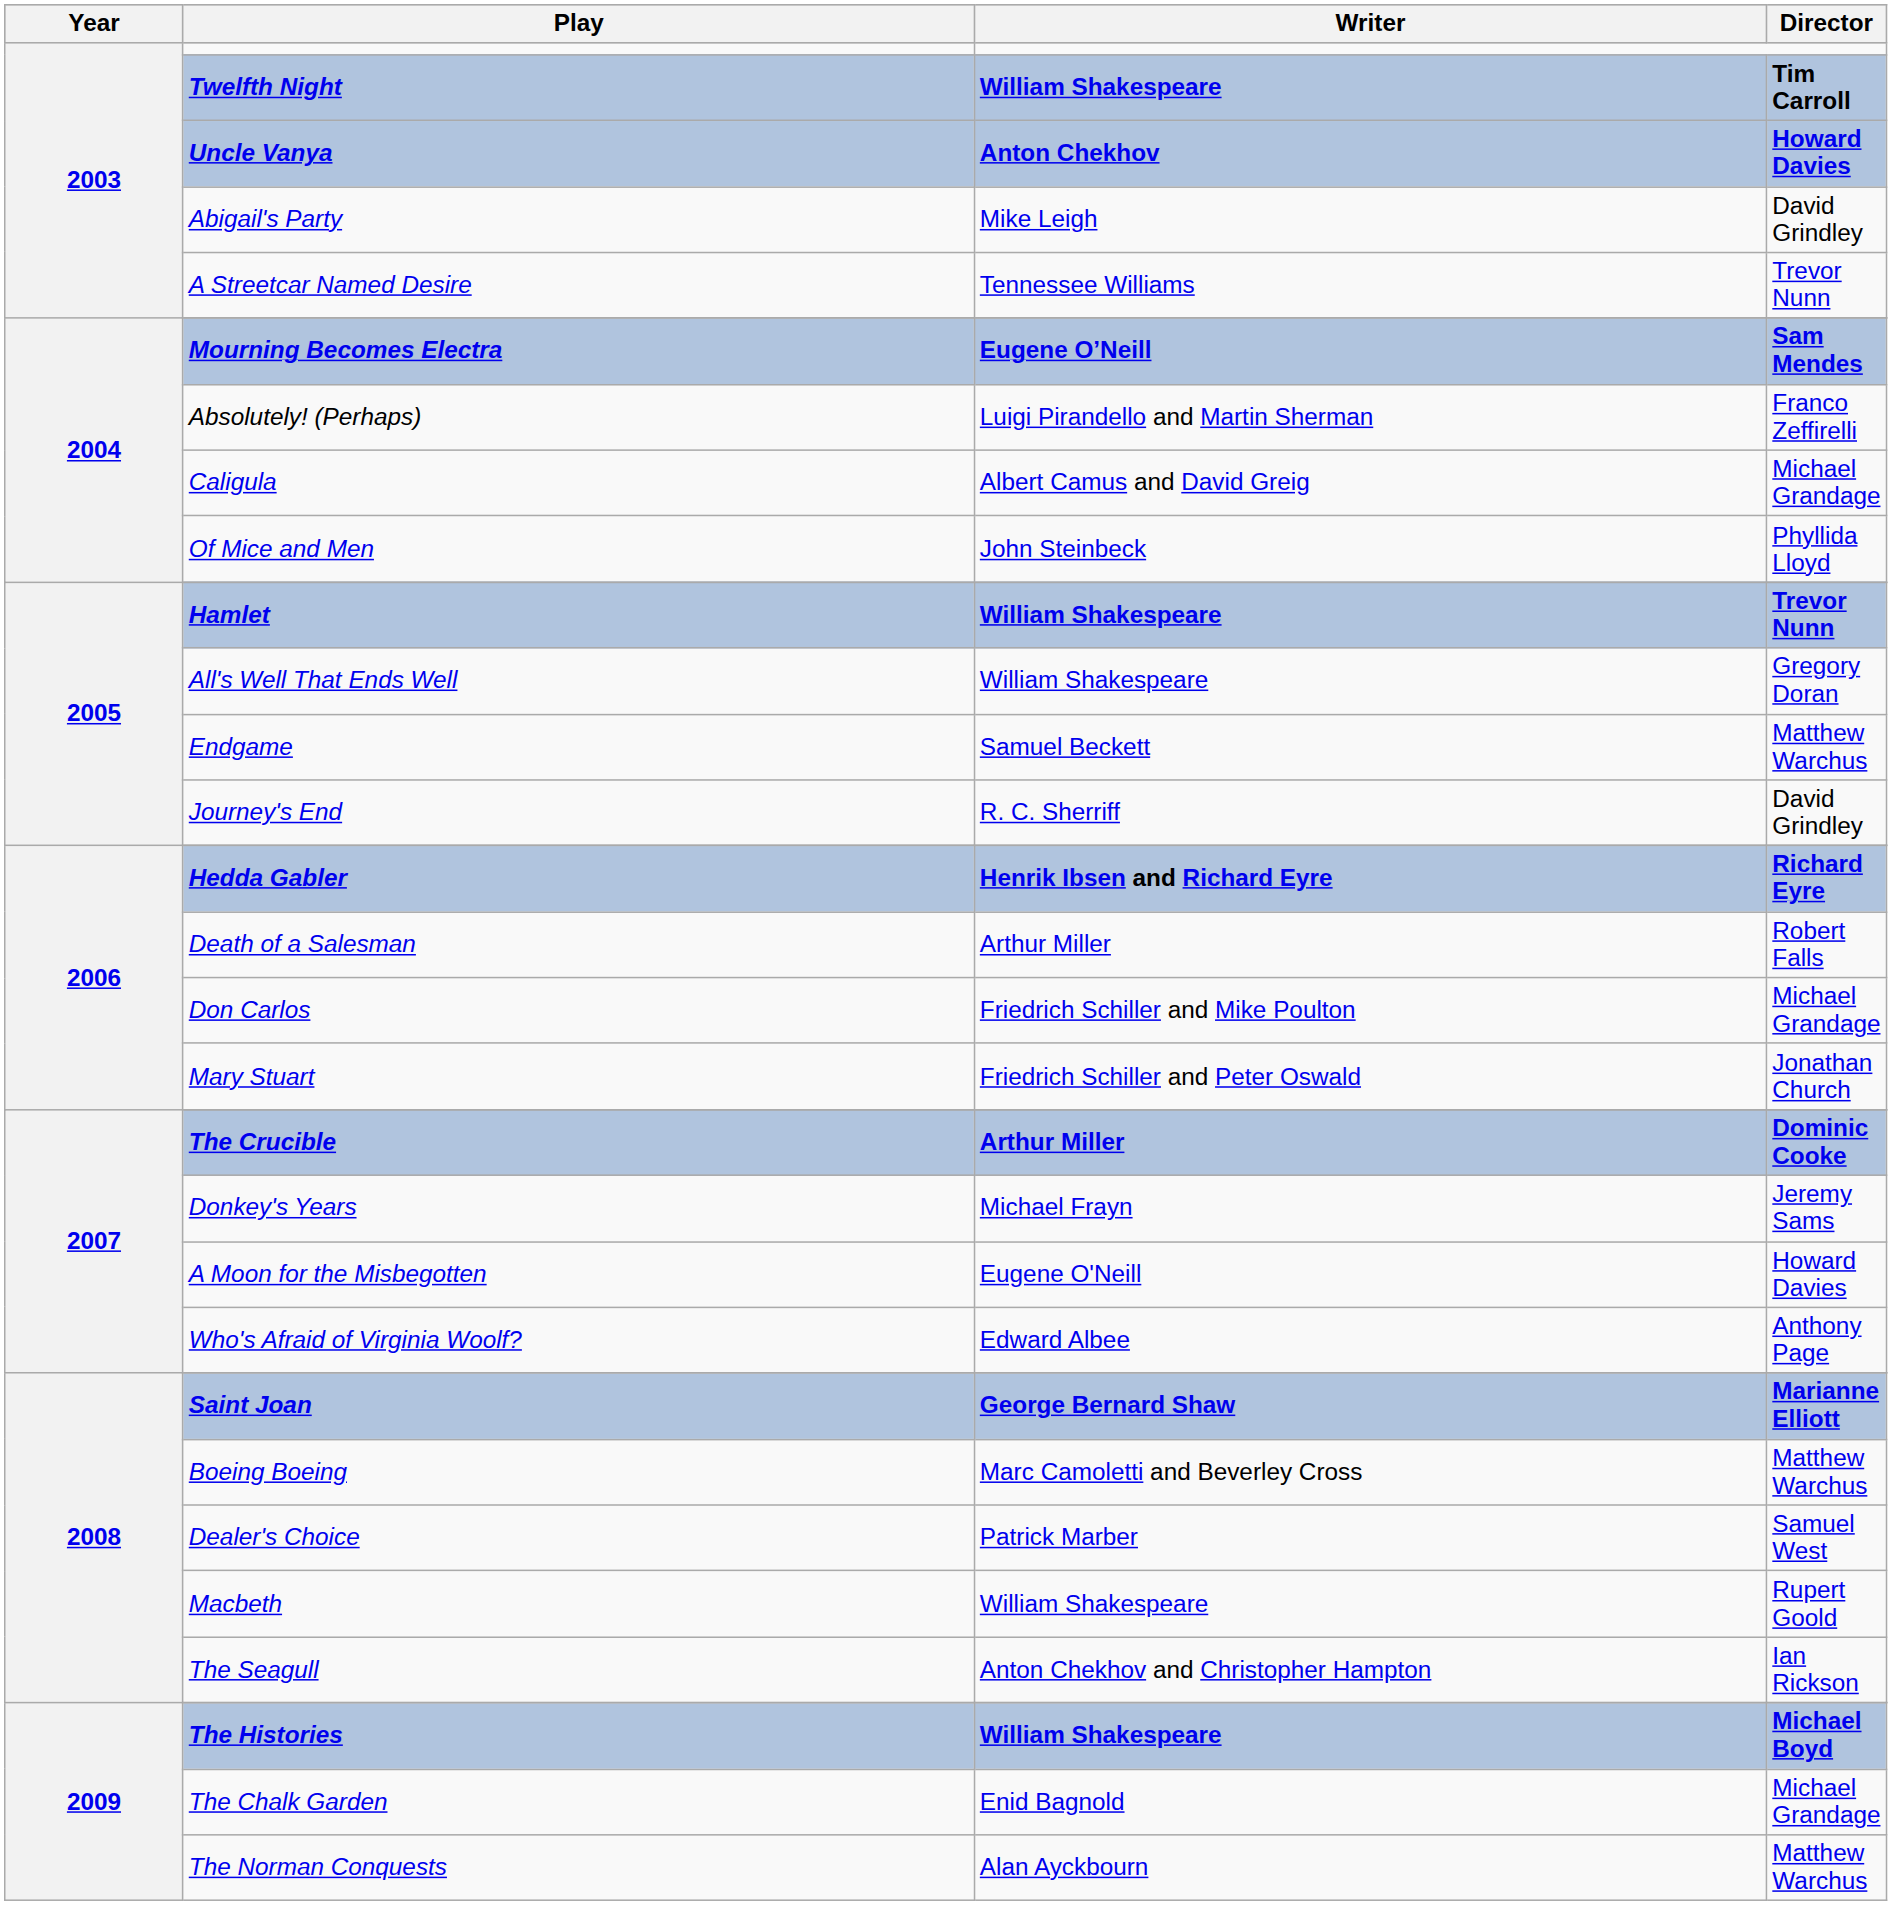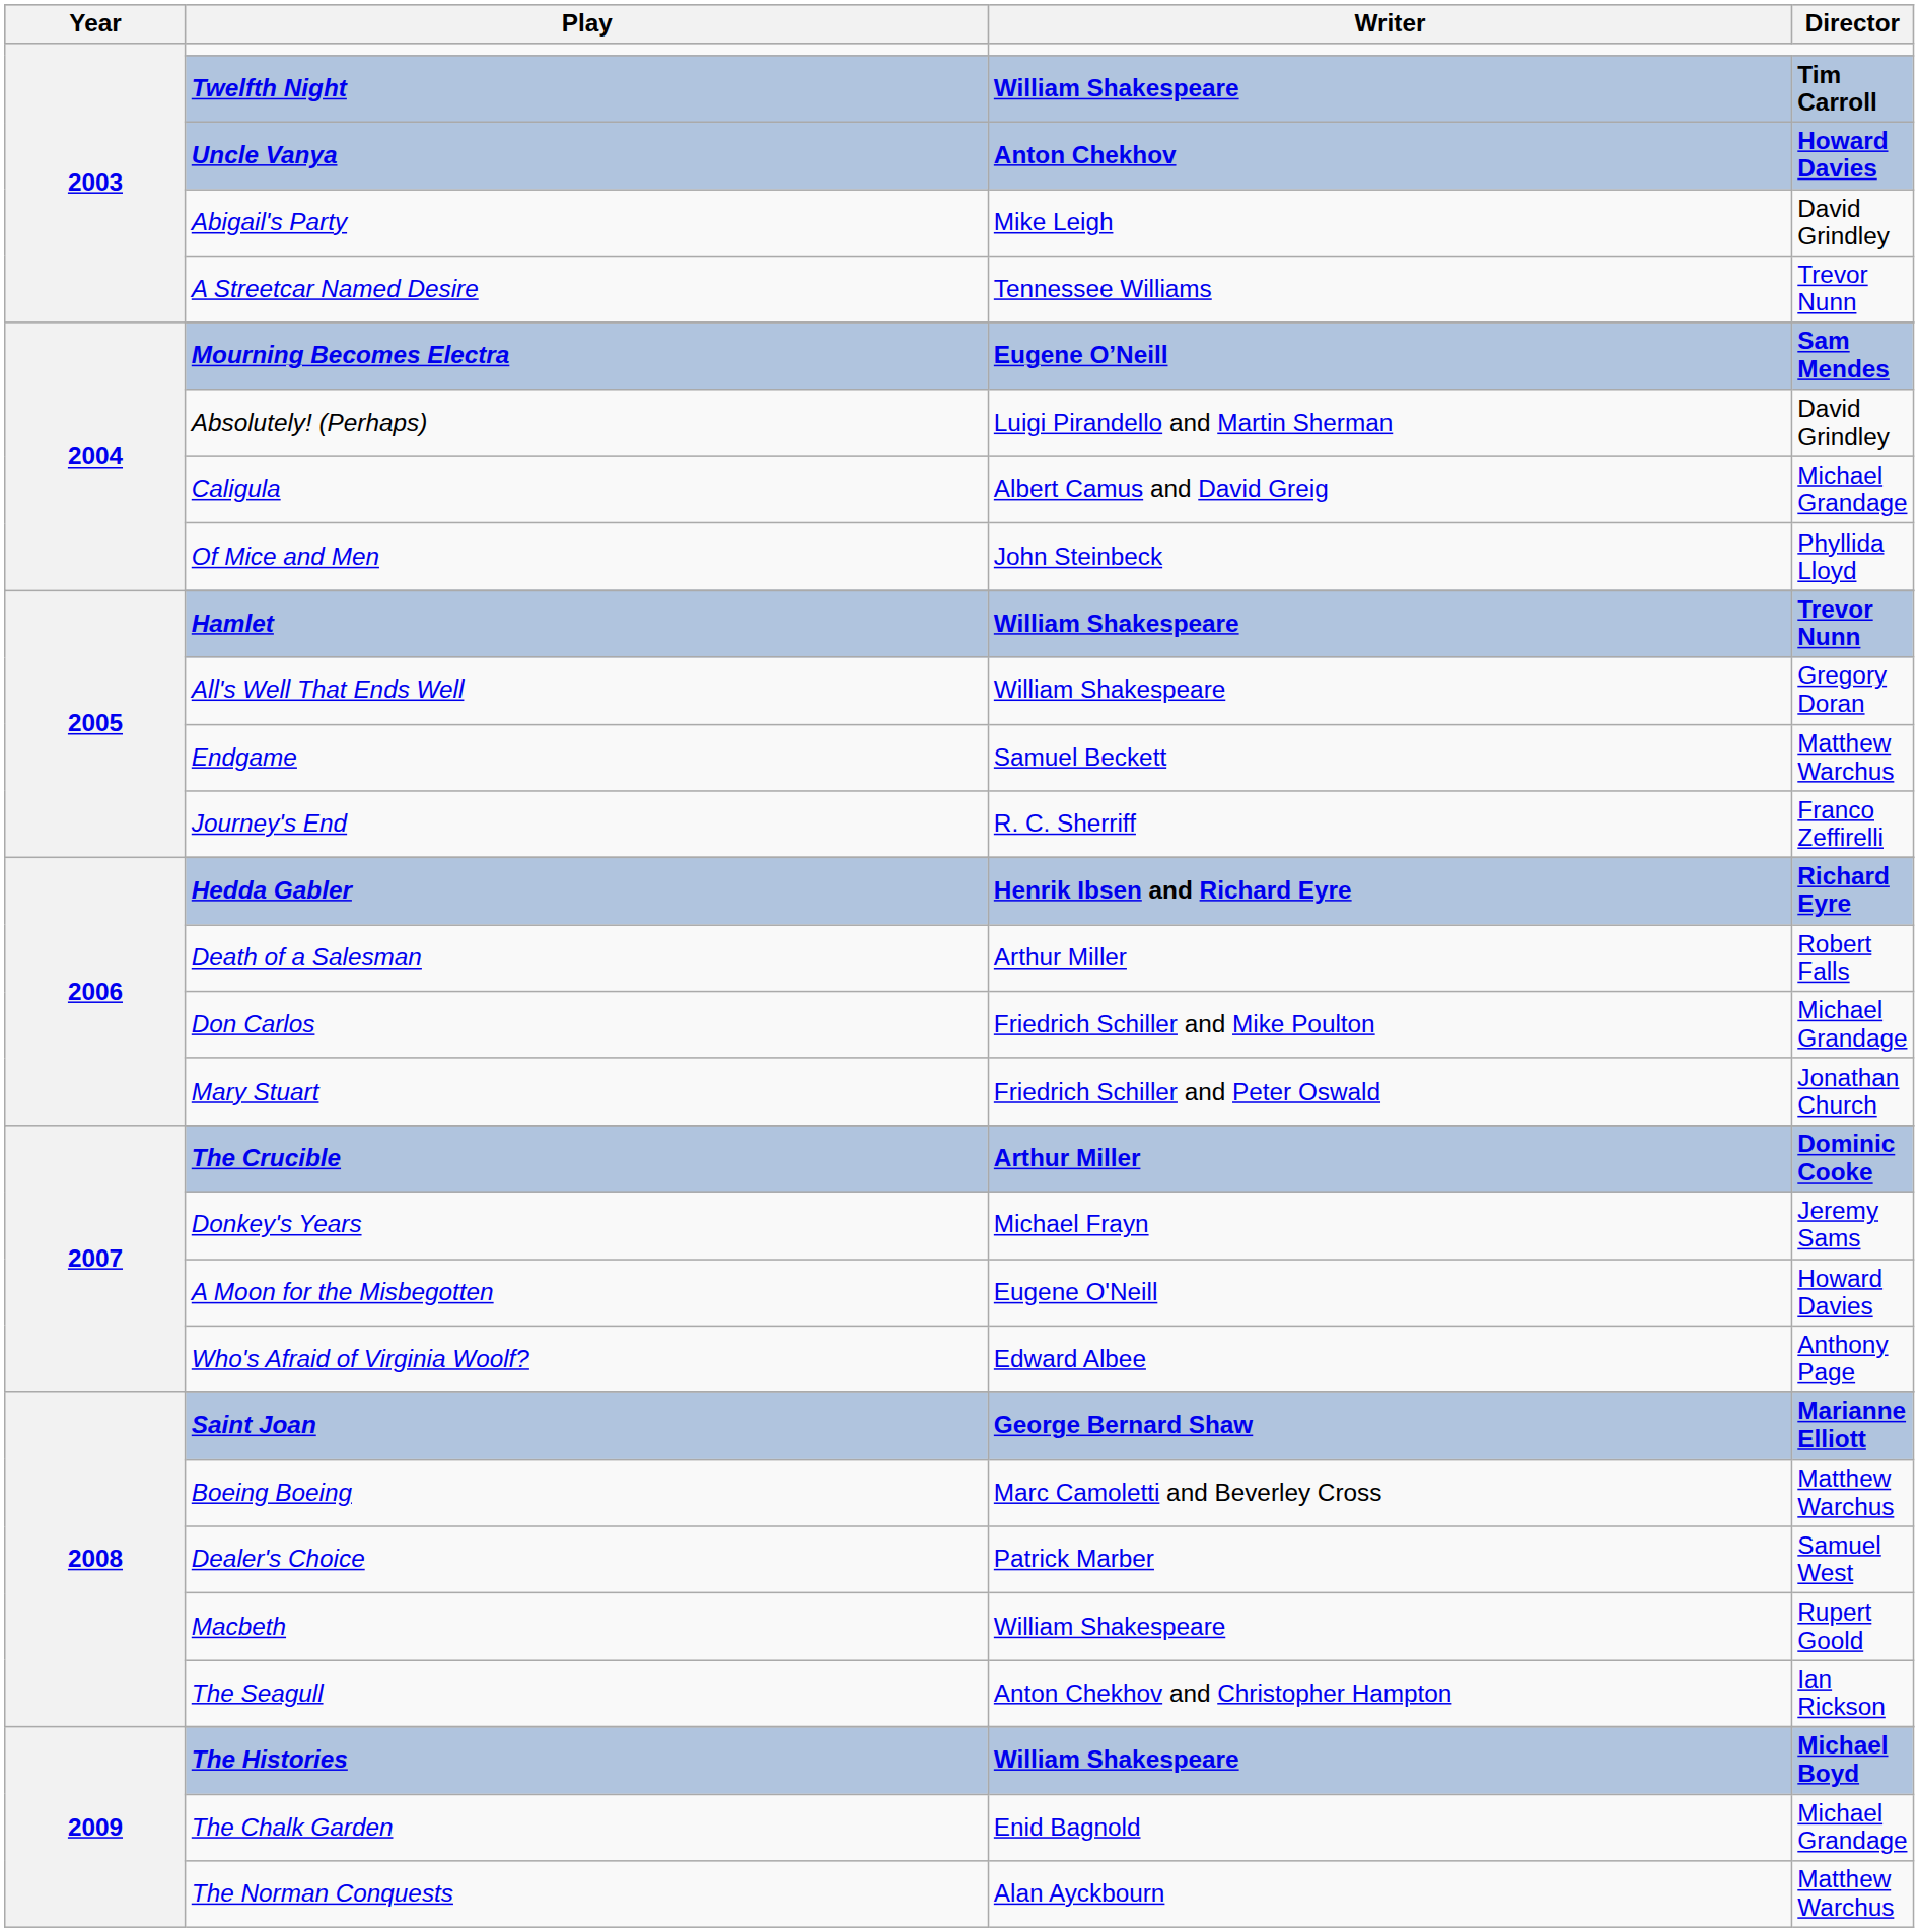Absolutely! (Perhaps) | Director: Franco Zeffirelli -> David Grindley
Journey's End | Director: David Grindley -> Franco Zeffirelli
